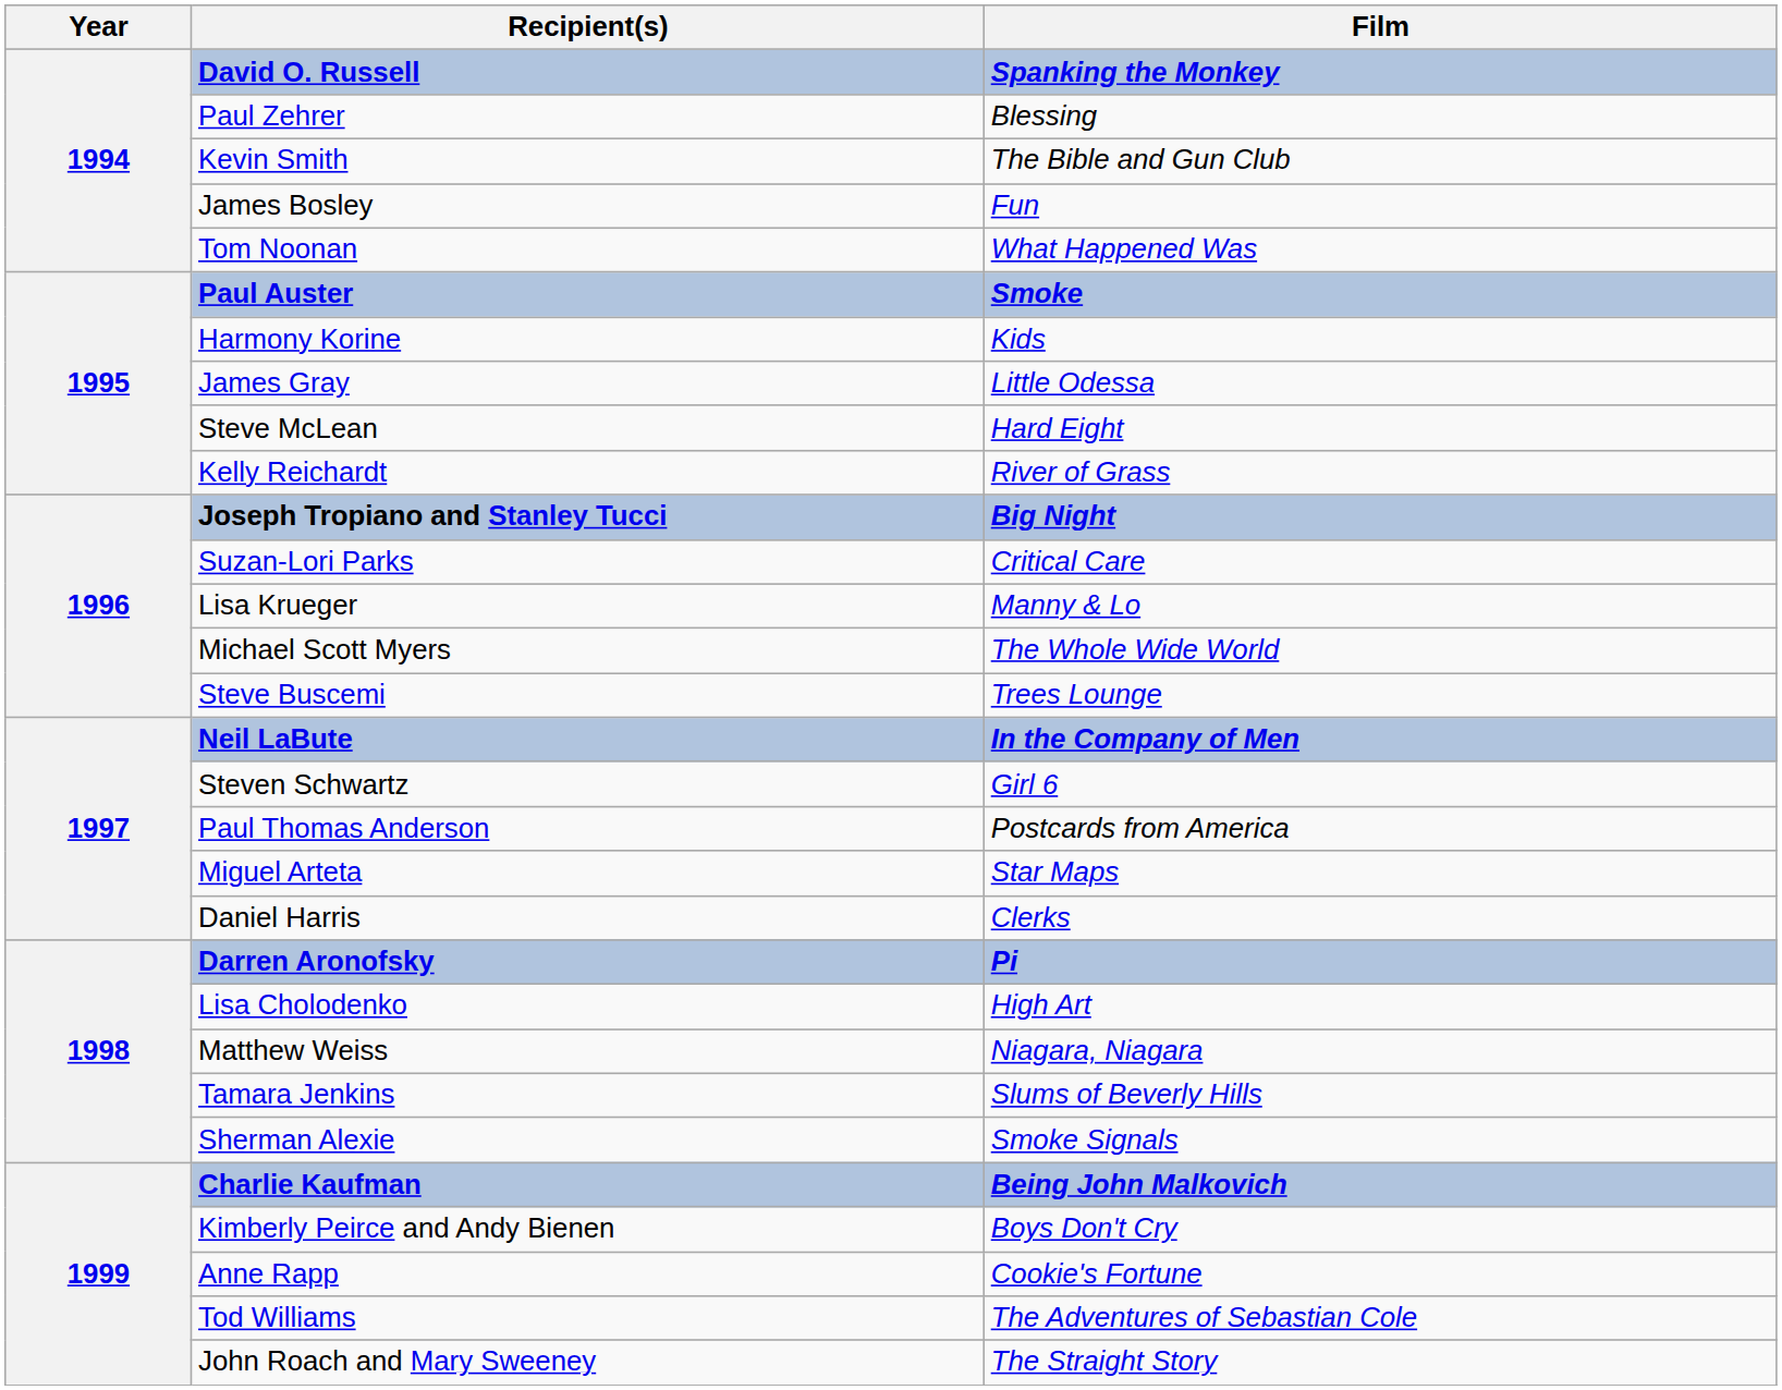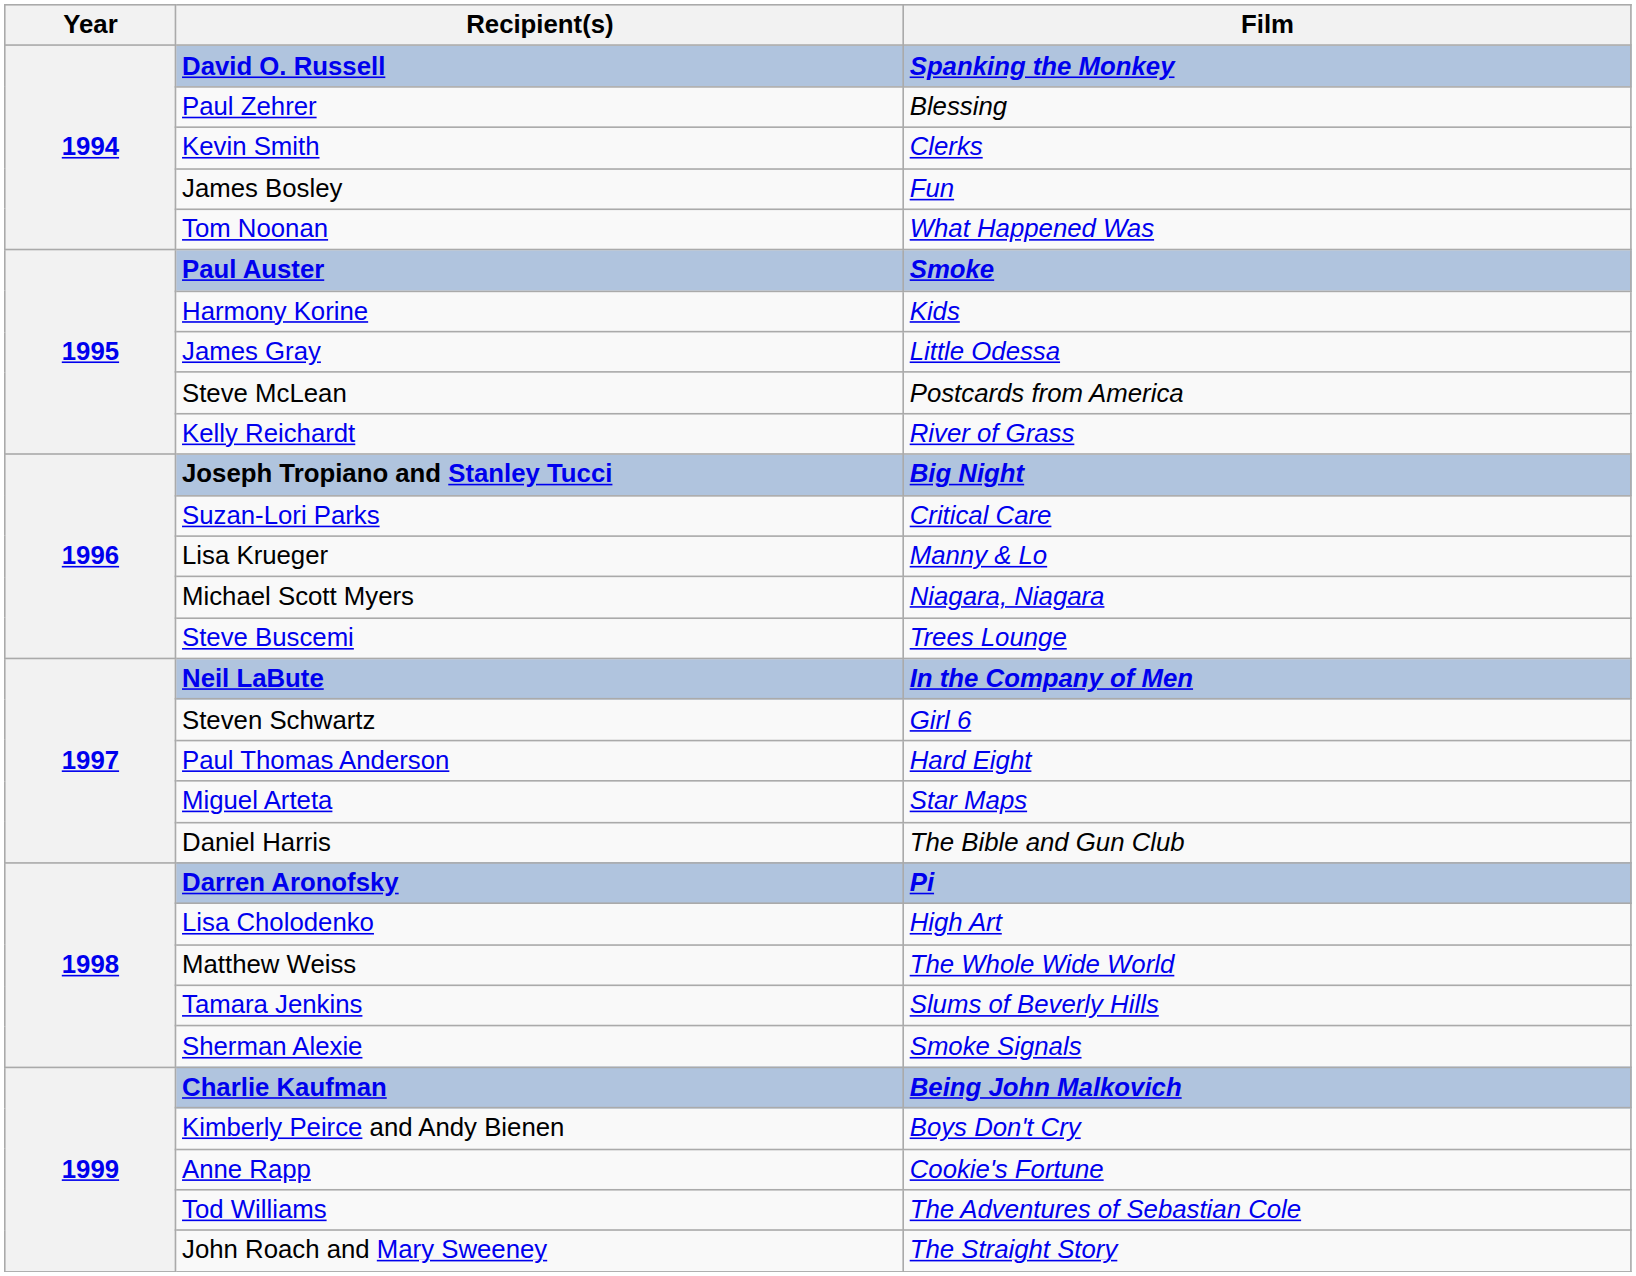Kevin Smith | Film: The Bible and Gun Club -> Clerks
Steve McLean | Film: Hard Eight -> Postcards from America
Michael Scott Myers | Film: The Whole Wide World -> Niagara, Niagara
Paul Thomas Anderson | Film: Postcards from America -> Hard Eight
Daniel Harris | Film: Clerks -> The Bible and Gun Club
Matthew Weiss | Film: Niagara, Niagara -> The Whole Wide World
